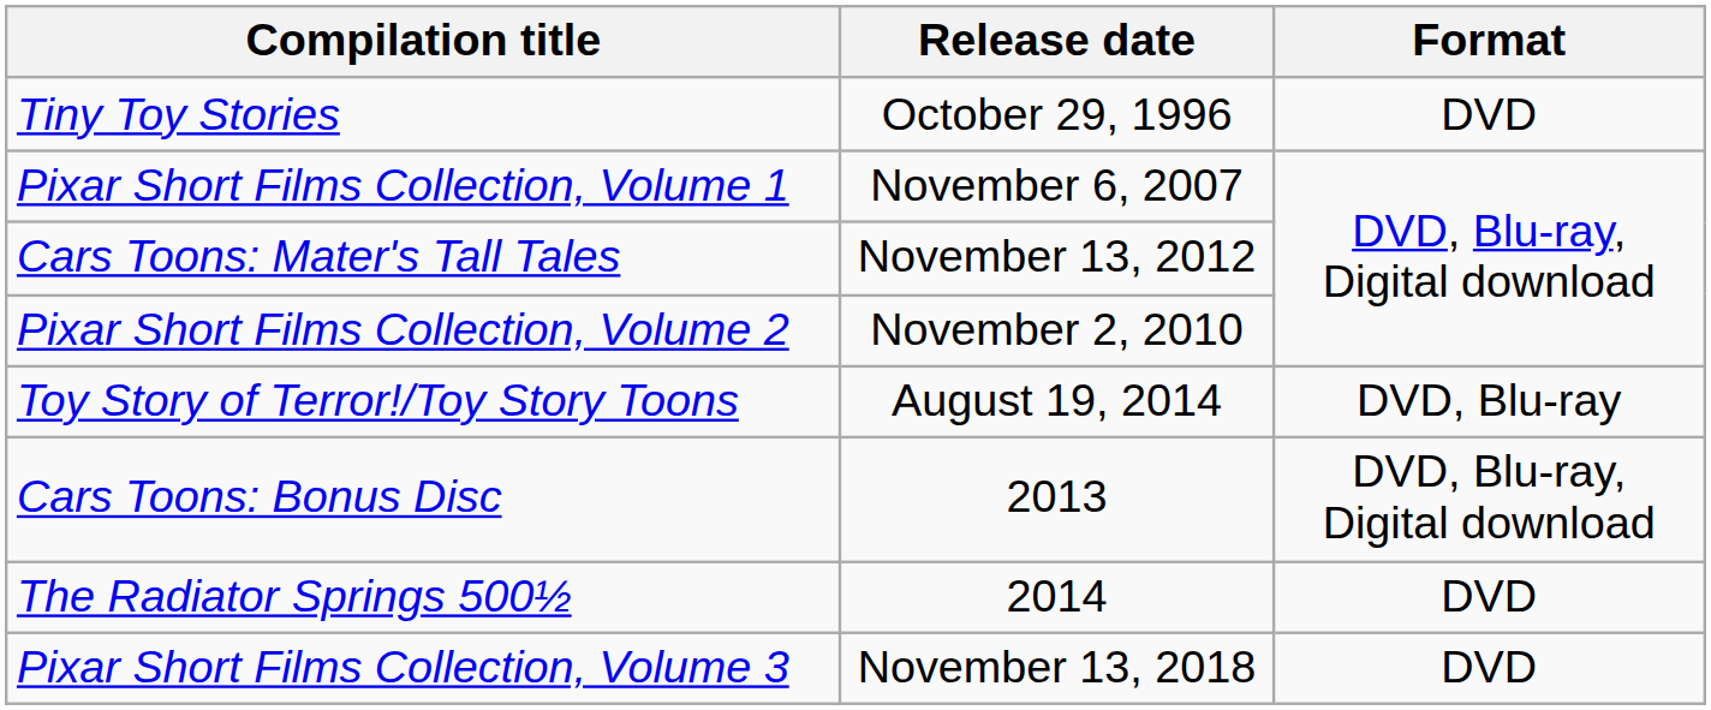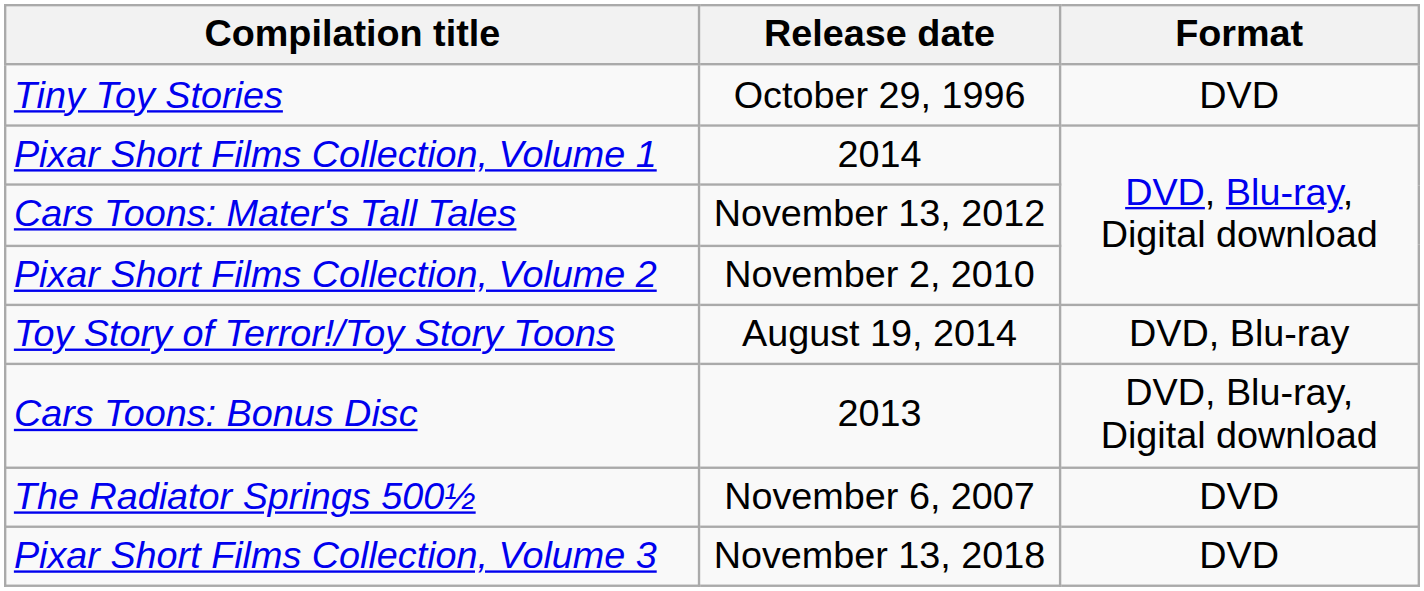Pixar Short Films Collection, Volume 1 | Release date: November 6, 2007 -> 2014
The Radiator Springs 500½ | Release date: 2014 -> November 6, 2007
